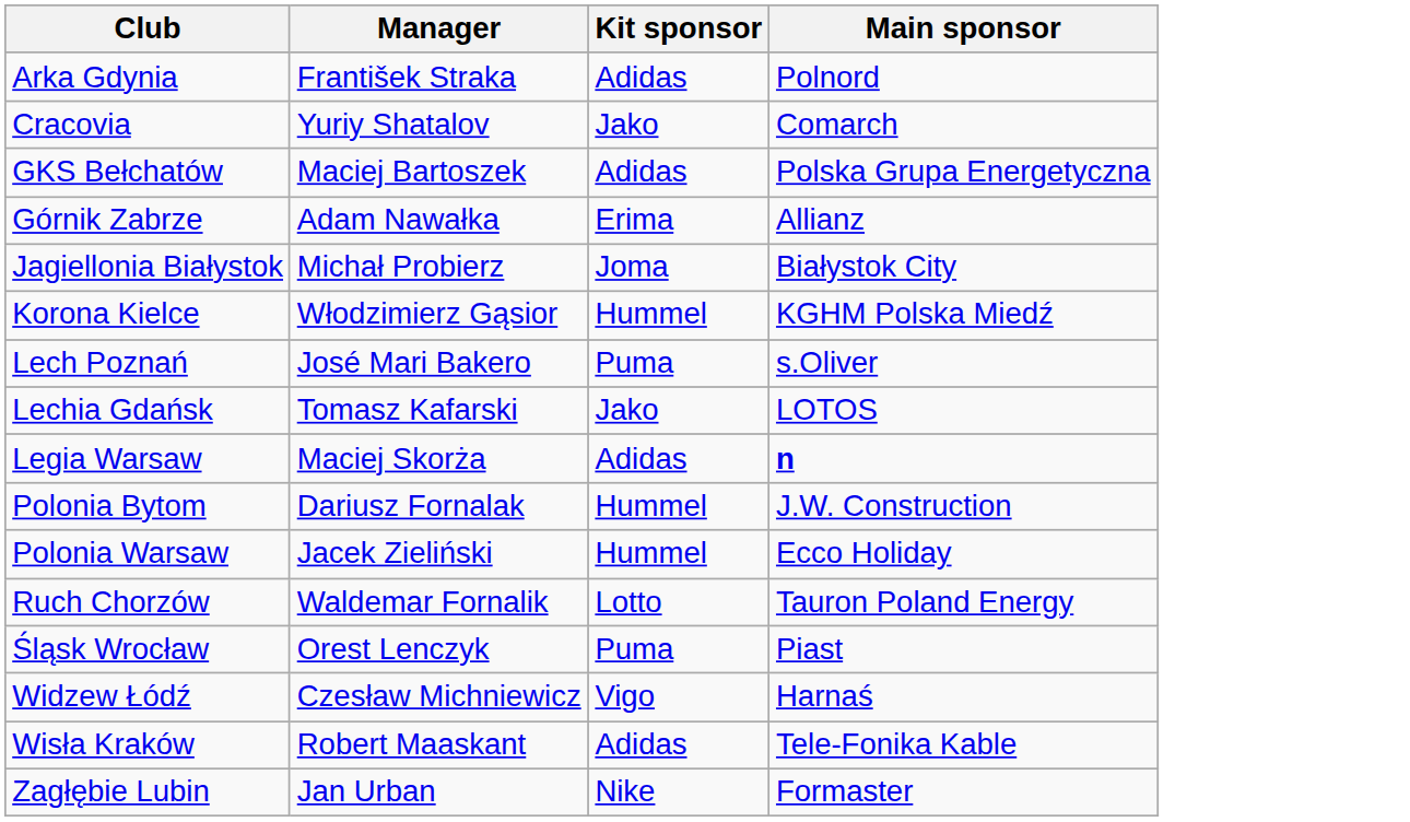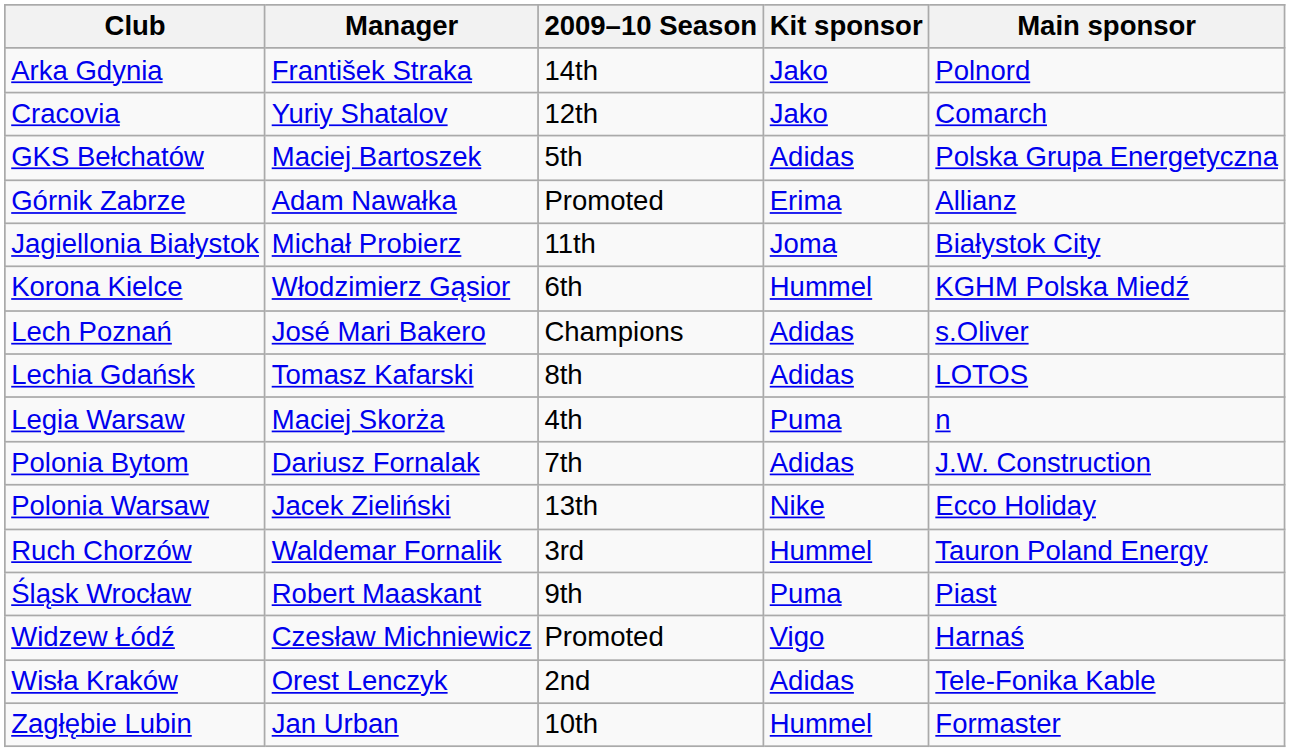+ column: 2009–10 Season | 14th | 12th | 5th | Promoted | 11th | 6th | Champions | 8th | 4th | 7th | 13th | 3rd | 9th | Promoted | 2nd | 10th
Arka Gdynia | Kit sponsor: Adidas -> Jako
Lech Poznań | Kit sponsor: Puma -> Adidas
Lechia Gdańsk | Kit sponsor: Jako -> Adidas
Legia Warsaw | Kit sponsor: Adidas -> Puma
Legia Warsaw | Main sponsor: bold -> normal
Polonia Bytom | Kit sponsor: Hummel -> Adidas
Polonia Warsaw | Kit sponsor: Hummel -> Nike
Ruch Chorzów | Kit sponsor: Lotto -> Hummel
Śląsk Wrocław | Manager: Orest Lenczyk -> Robert Maaskant
Wisła Kraków | Manager: Robert Maaskant -> Orest Lenczyk
Zagłębie Lubin | Kit sponsor: Nike -> Hummel
